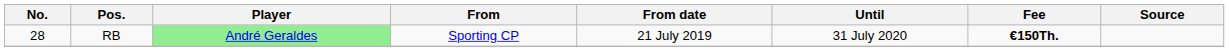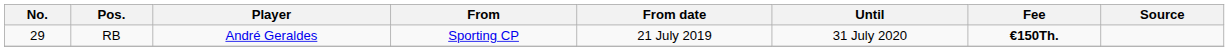RB | No.: 28 -> 29
RB | Player: lightgreen background -> no background
